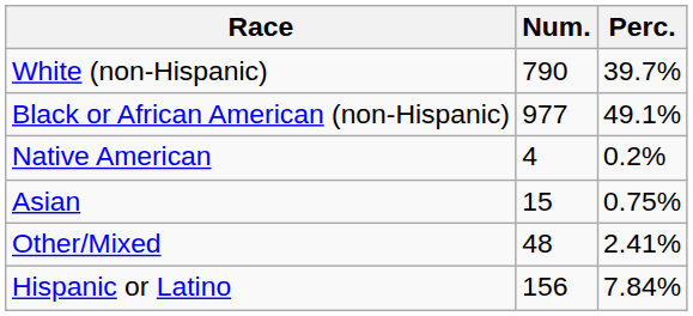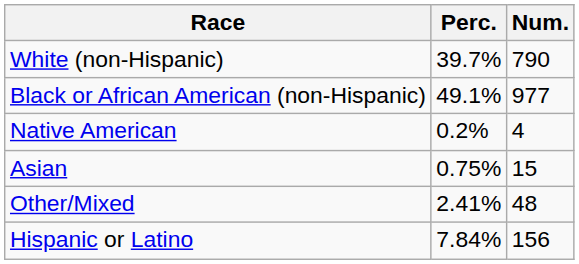columns swapped: Num. <-> Perc.
